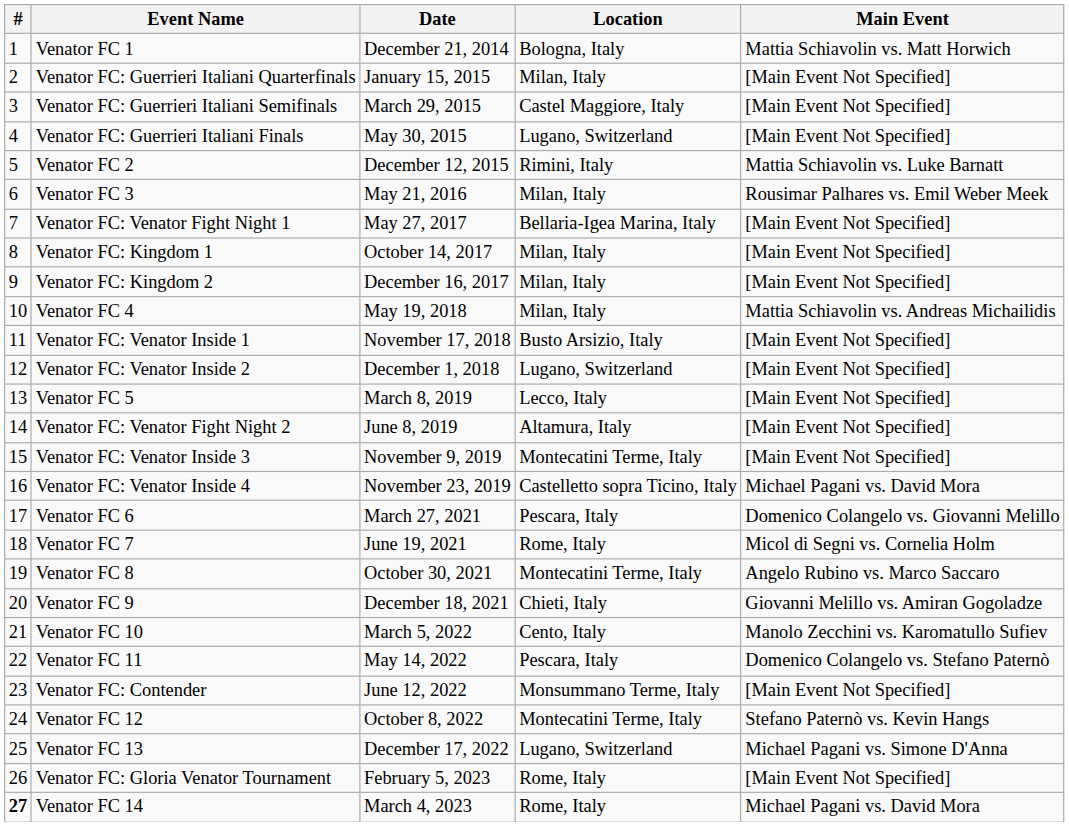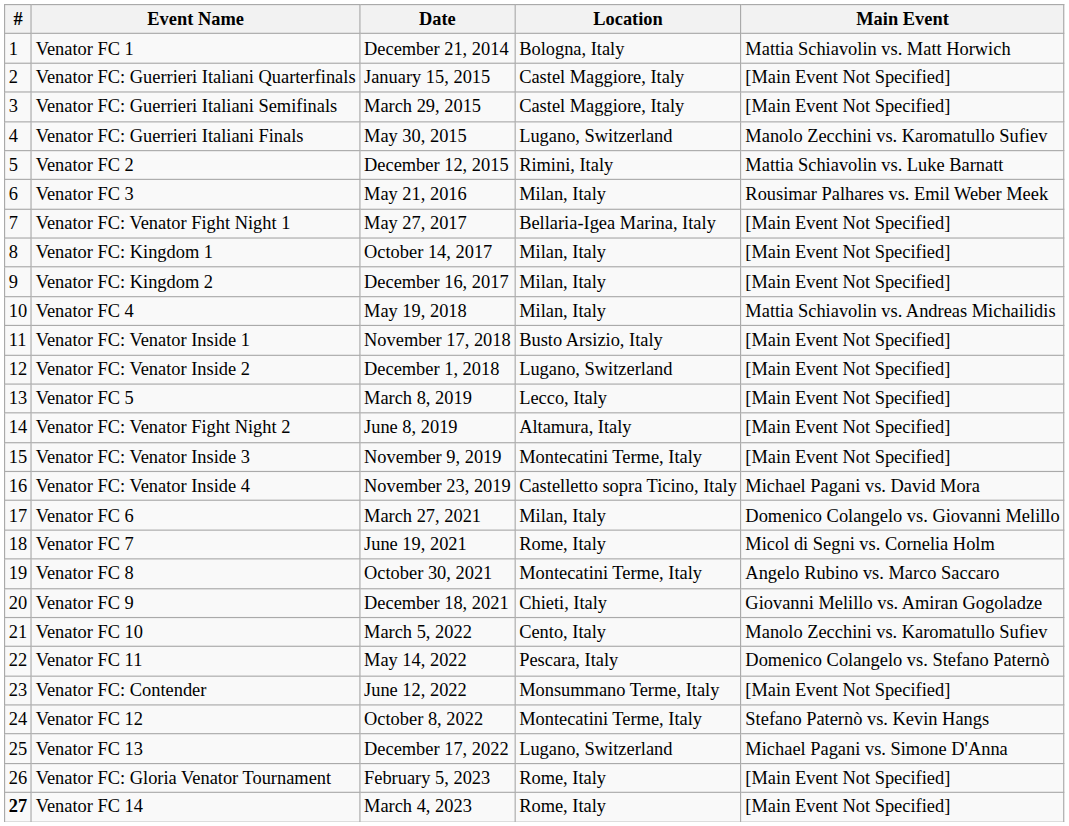Venator FC: Guerrieri Italiani Quarterfinals | Location: Milan, Italy -> Castel Maggiore, Italy
Venator FC: Guerrieri Italiani Finals | Main Event: [Main Event Not Specified] -> Manolo Zecchini vs. Karomatullo Sufiev
Venator FC 6 | Location: Pescara, Italy -> Milan, Italy
Venator FC 14 | Main Event: Michael Pagani vs. David Mora -> [Main Event Not Specified]
